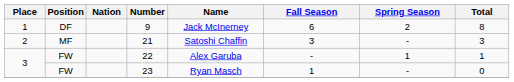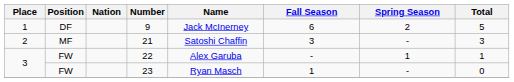9 | Total: 8 -> 5
